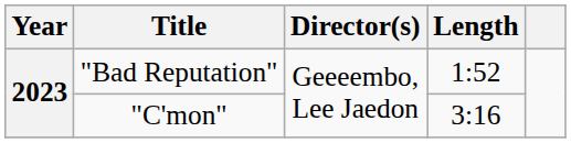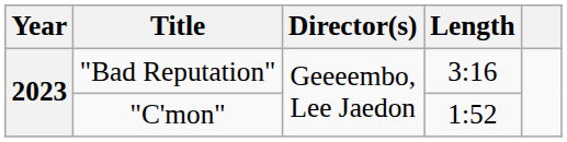"Bad Reputation" | Length: 1:52 -> 3:16
"C'mon" | Length: 3:16 -> 1:52
